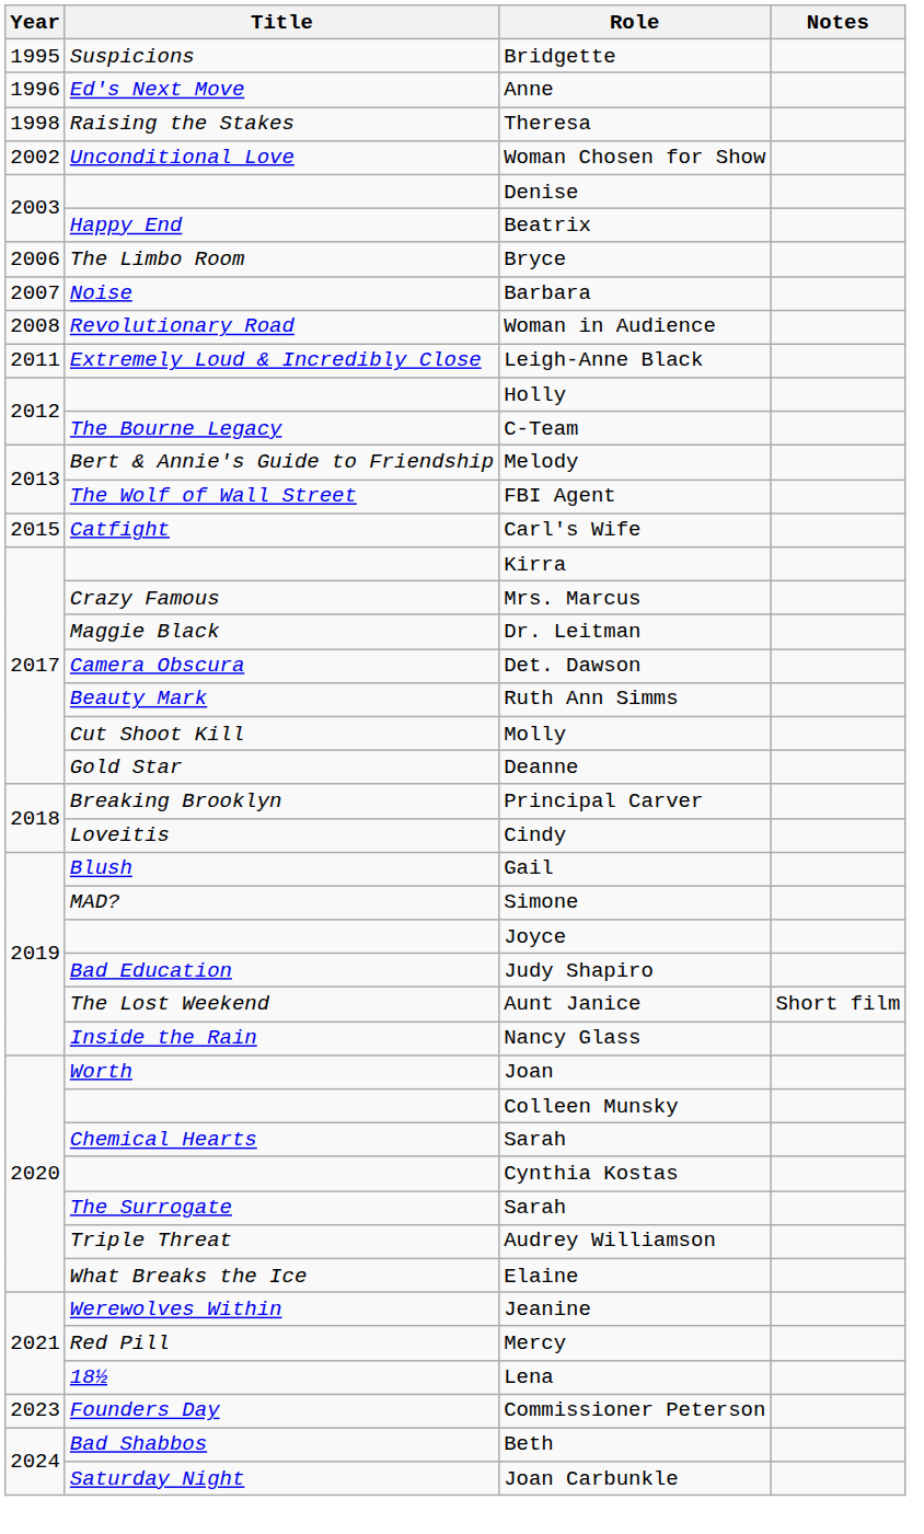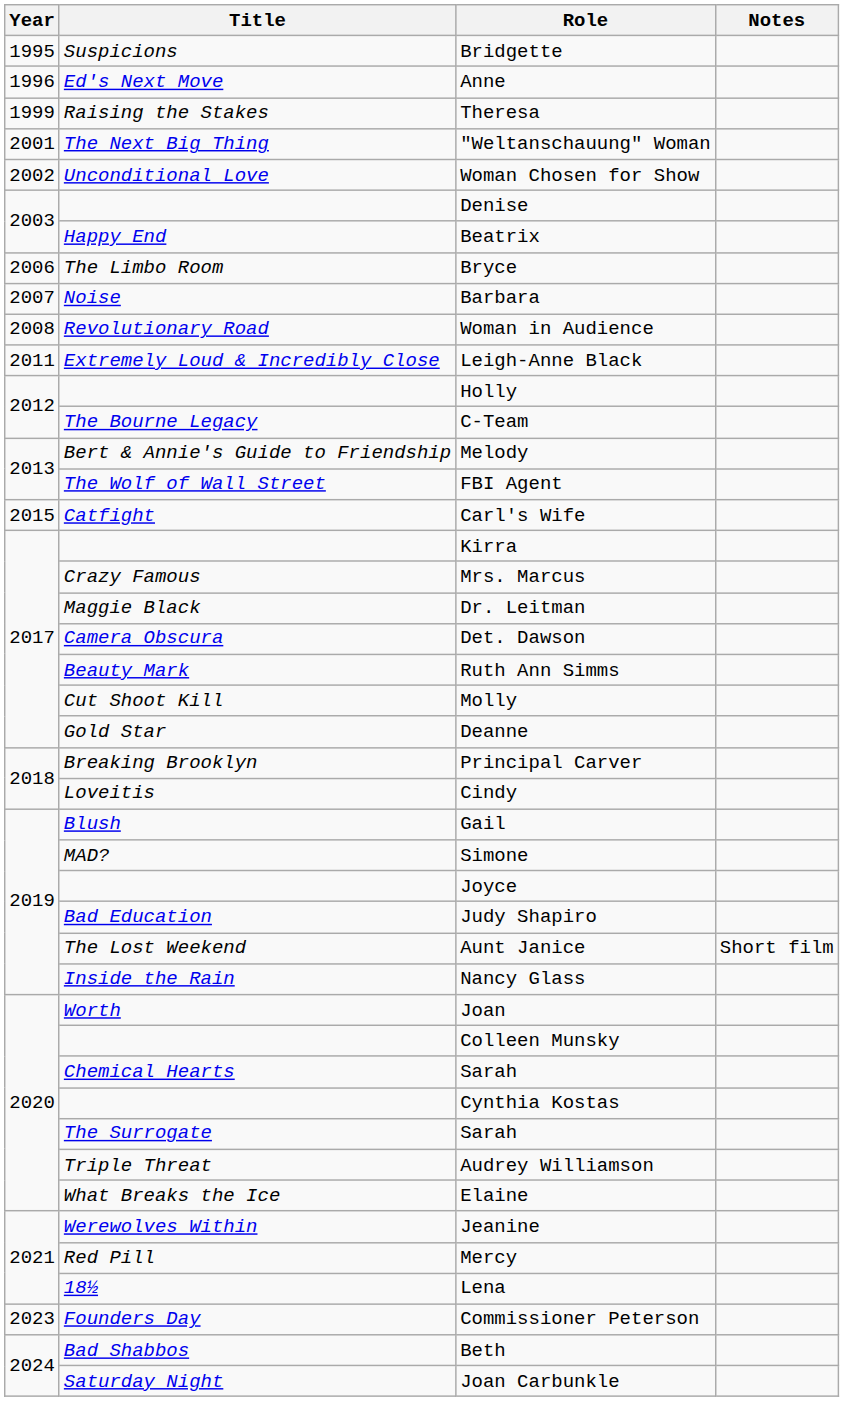Theresa | Year: 1998 -> 1999
+ row: 2001 | The Next Big Thing | "Weltanschauung" Woman
